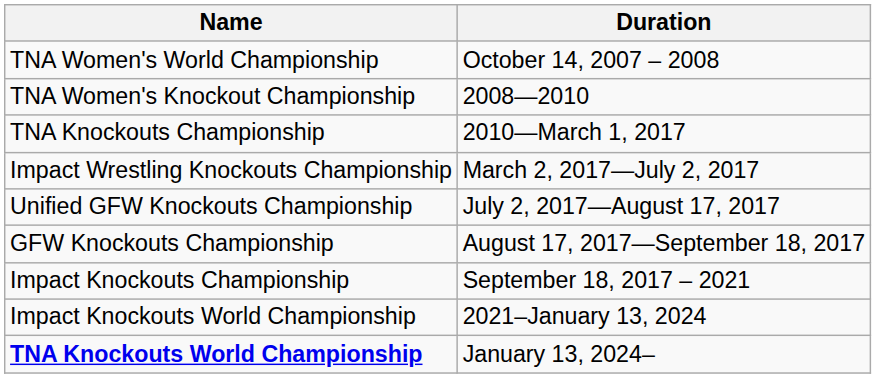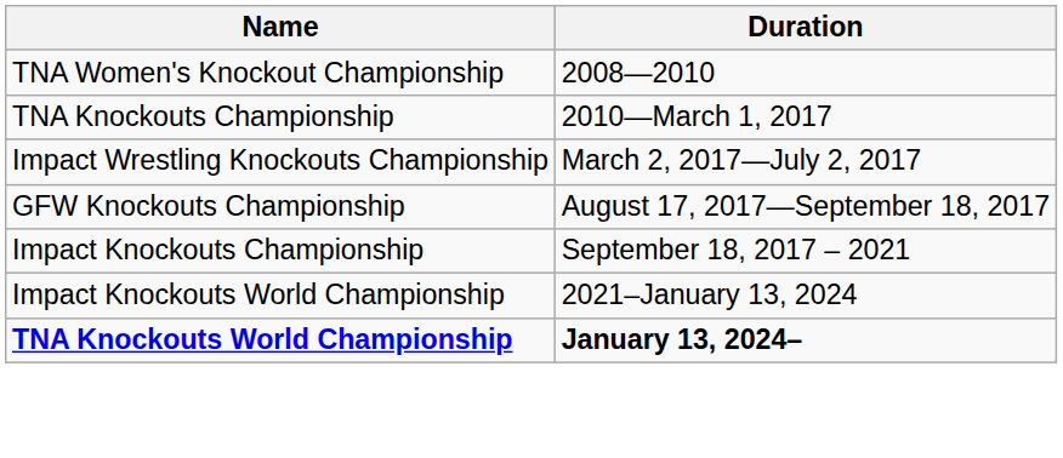- row: TNA Women's World Championship | October 14, 2007 – 2008
- row: Unified GFW Knockouts Championship | July 2, 2017—August 17, 2017
TNA Knockouts World Championship | Duration: normal -> bold
